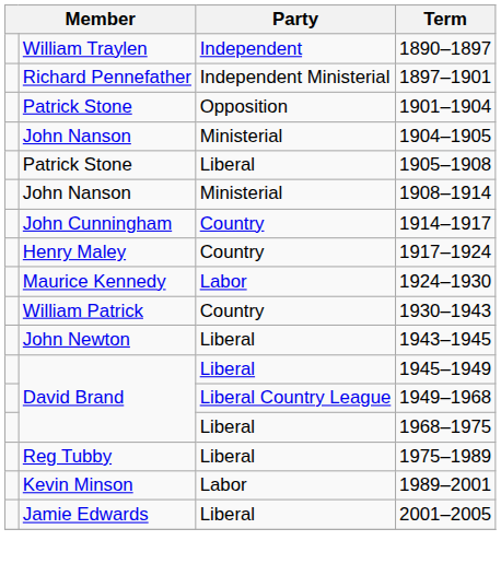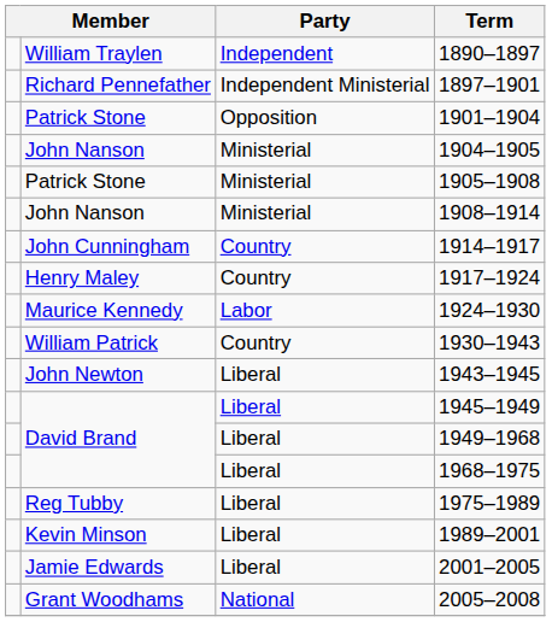1905–1908 | Party: Liberal -> Ministerial
1949–1968 | Party: Liberal Country League -> Liberal
1989–2001 | Party: Labor -> Liberal
+ row: Grant Woodhams | National | 2005–2008
